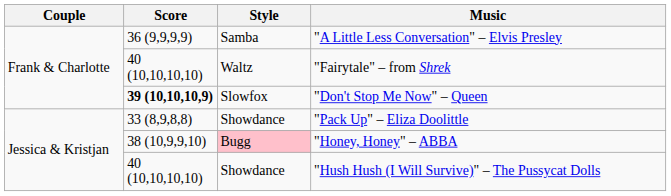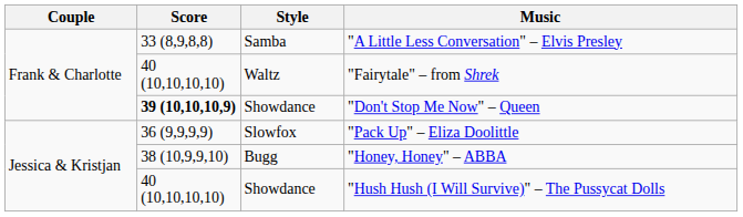"A Little Less Conversation" – Elvis Presley | Score: 36 (9,9,9,9) -> 33 (8,9,8,8)
"Don't Stop Me Now" – Queen | Style: Slowfox -> Showdance
"Pack Up" – Eliza Doolittle | Score: 33 (8,9,8,8) -> 36 (9,9,9,9)
"Pack Up" – Eliza Doolittle | Style: Showdance -> Slowfox
"Honey, Honey" – ABBA | Style: pink background -> no background
